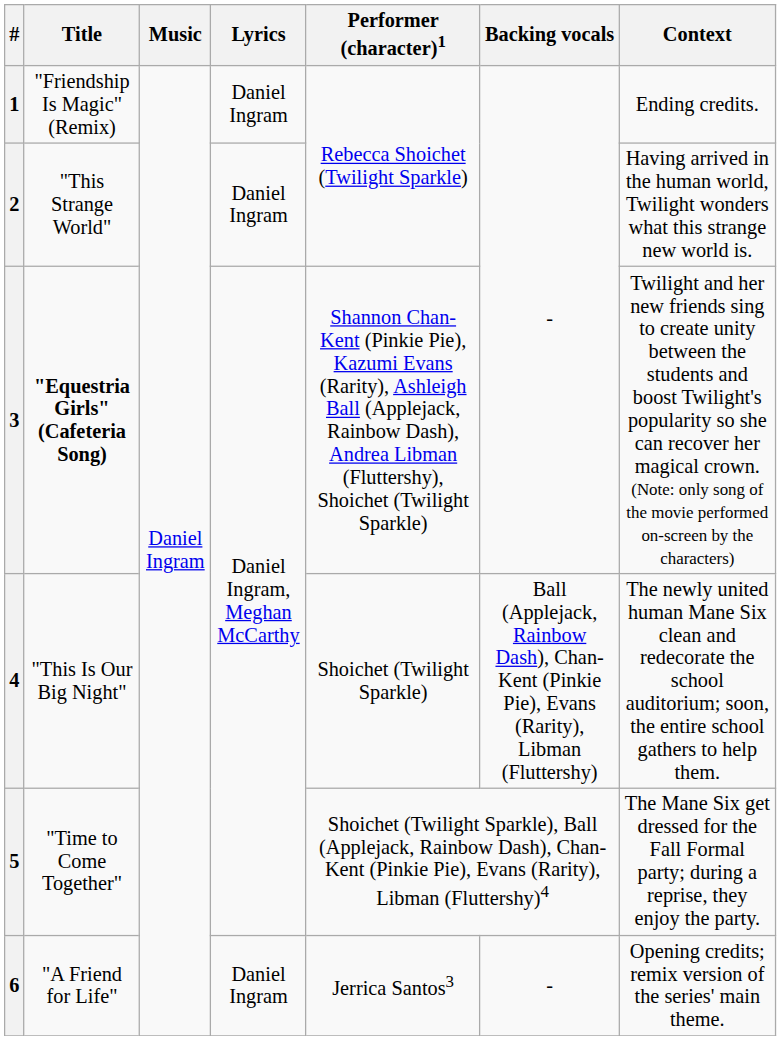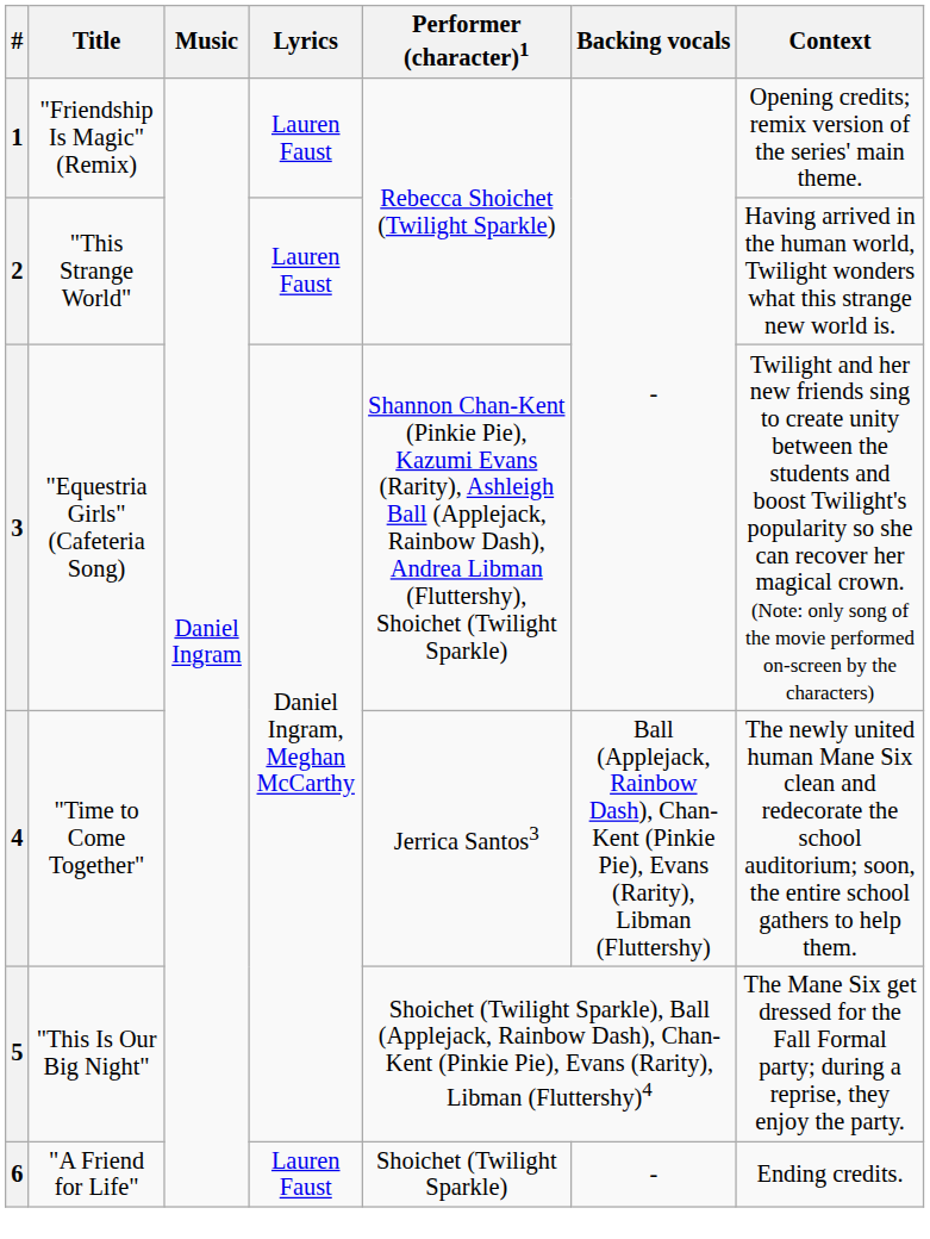1 | Lyrics: Daniel Ingram -> Lauren Faust
1 | Context: Ending credits. -> Opening credits; remix version of the series' main theme.
2 | Lyrics: Daniel Ingram -> Lauren Faust
3 | Title: bold -> normal
4 | Title: "This Is Our Big Night" -> "Time to Come Together"
4 | Performer (character)1: Shoichet (Twilight Sparkle) -> Jerrica Santos3
5 | Title: "Time to Come Together" -> "This Is Our Big Night"
6 | Lyrics: Daniel Ingram -> Lauren Faust
6 | Performer (character)1: Jerrica Santos3 -> Shoichet (Twilight Sparkle)
6 | Context: Opening credits; remix version of the series' main theme. -> Ending credits.
